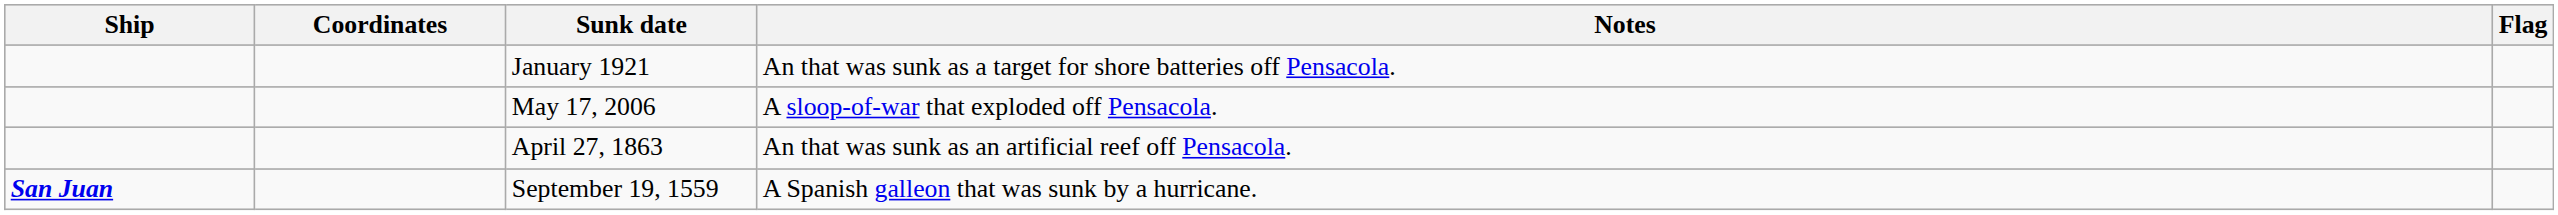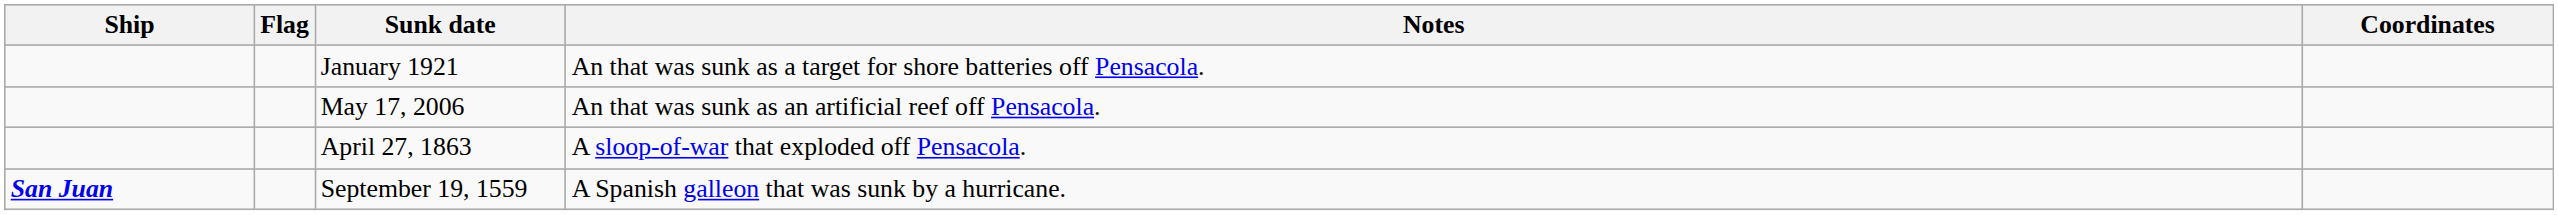columns swapped: Flag <-> Coordinates
May 17, 2006 | Notes: A sloop-of-war that exploded off Pensacola. -> An that was sunk as an artificial reef off Pensacola.
April 27, 1863 | Notes: An that was sunk as an artificial reef off Pensacola. -> A sloop-of-war that exploded off Pensacola.
